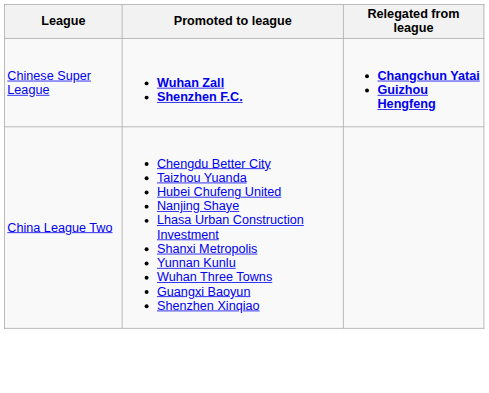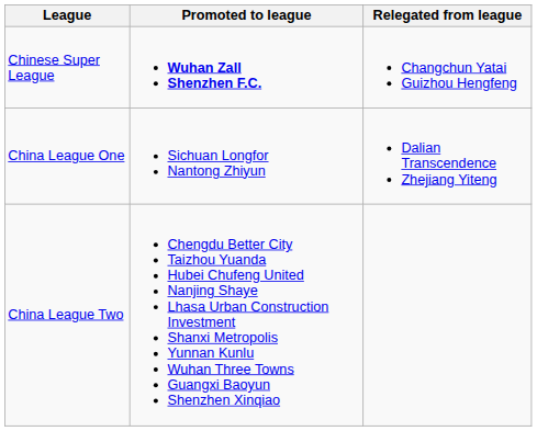Chinese Super League | Relegated from league: bold -> normal
+ row: China League One | Sichuan Longfor Nantong Zhiyun | Dalian Transcendence Zhejiang Yiteng
